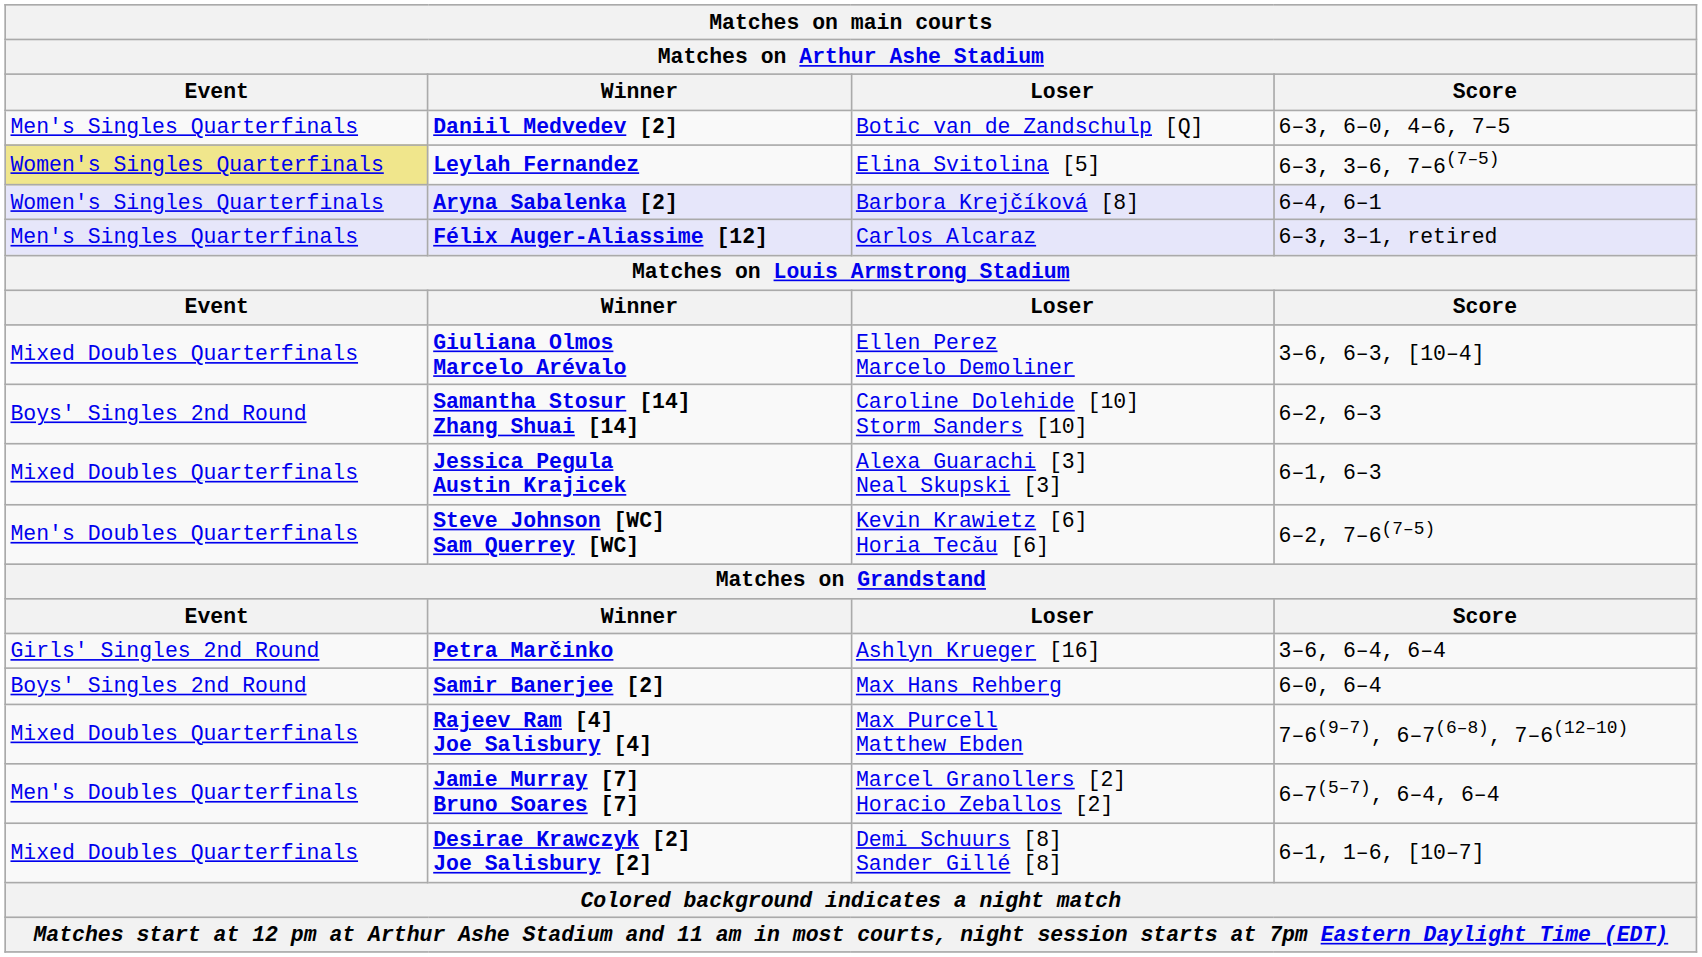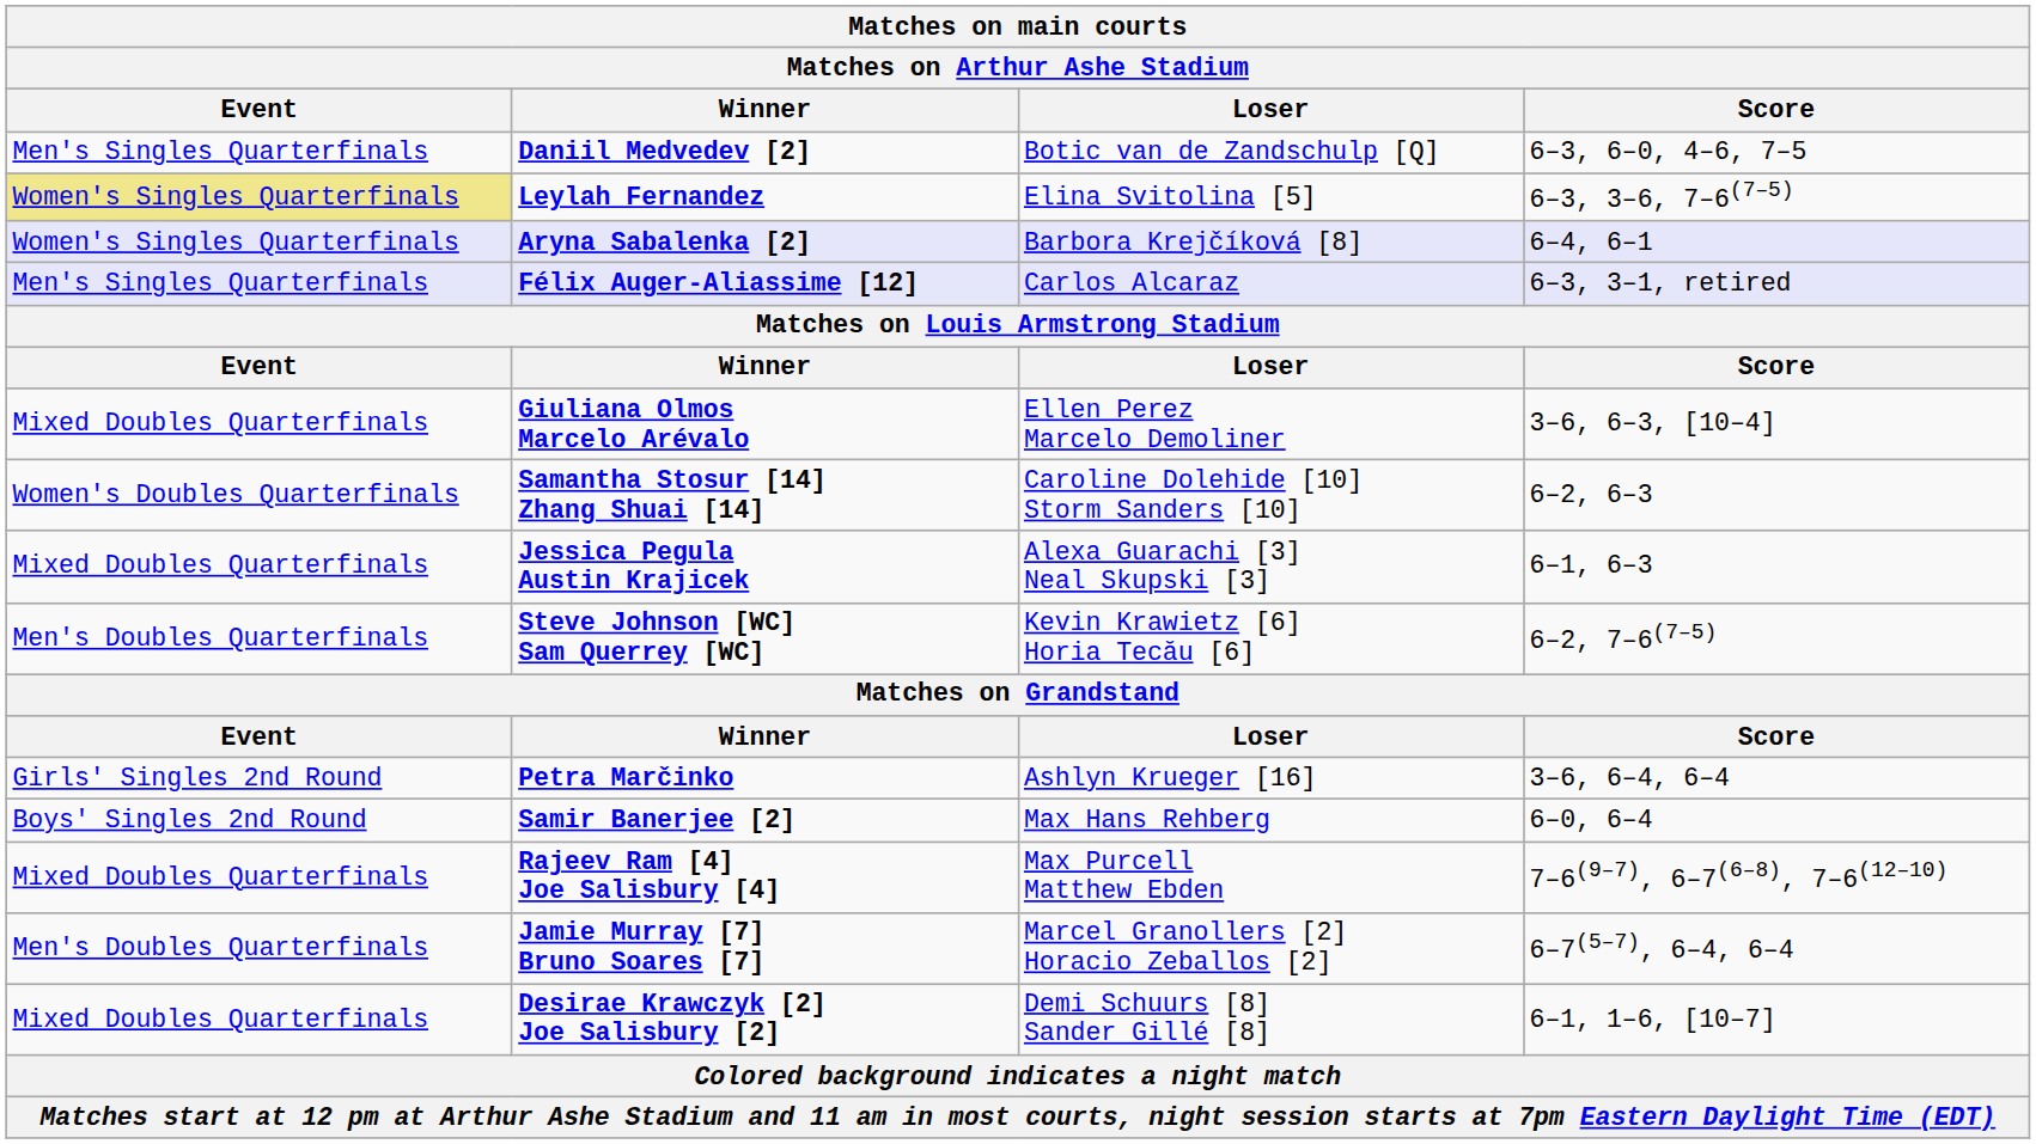Samantha Stosur [14] Zhang Shuai [14] | Event: Boys' Singles 2nd Round -> Women's Doubles Quarterfinals
